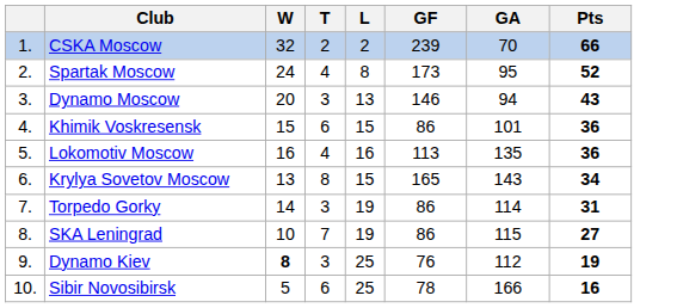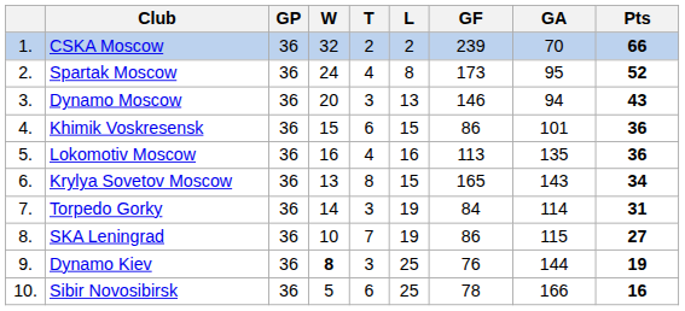+ column: GP | 36 | 36 | 36 | 36 | 36 | 36 | 36 | 36 | 36 | 36
Torpedo Gorky | GF: 86 -> 84
Dynamo Kiev | GA: 112 -> 144
